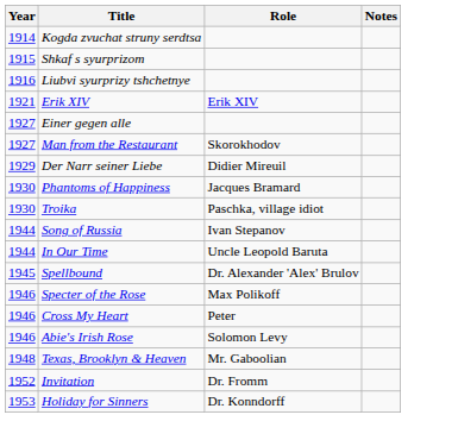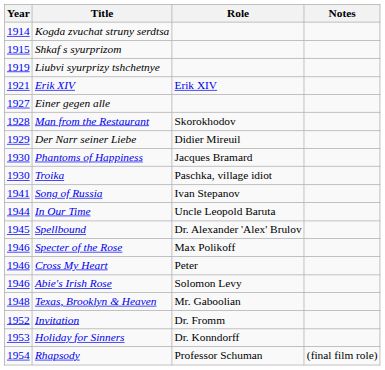Liubvi syurprizy tshchetnye | Year: 1916 -> 1919
Man from the Restaurant | Year: 1927 -> 1928
Song of Russia | Year: 1944 -> 1941
+ row: 1954 | Rhapsody | Professor Schuman | (final film role)
